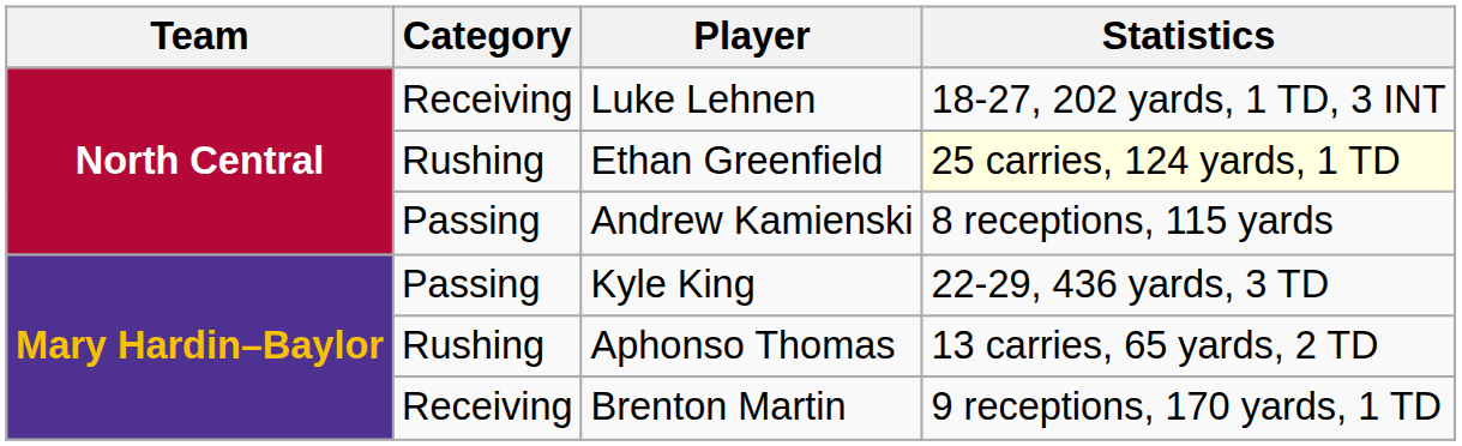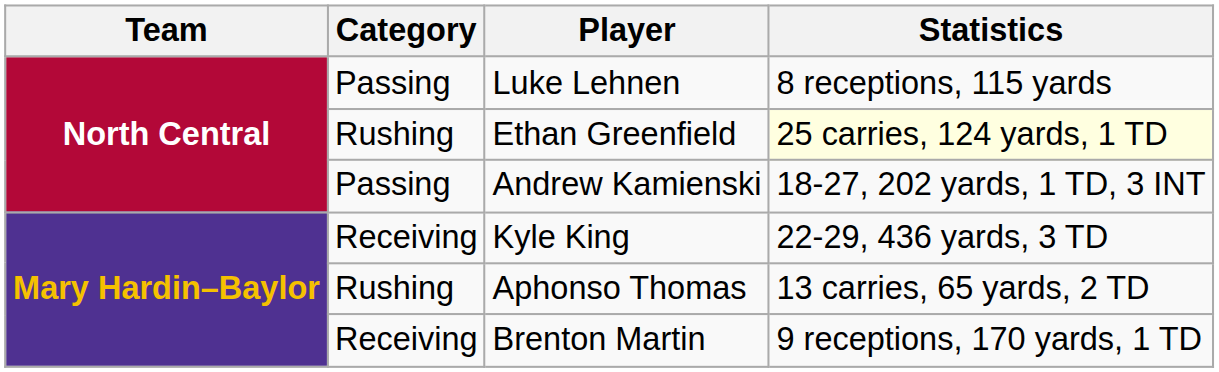Luke Lehnen | Category: Receiving -> Passing
Luke Lehnen | Statistics: 18-27, 202 yards, 1 TD, 3 INT -> 8 receptions, 115 yards
Andrew Kamienski | Statistics: 8 receptions, 115 yards -> 18-27, 202 yards, 1 TD, 3 INT
Kyle King | Category: Passing -> Receiving
